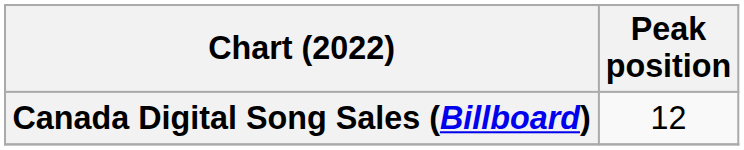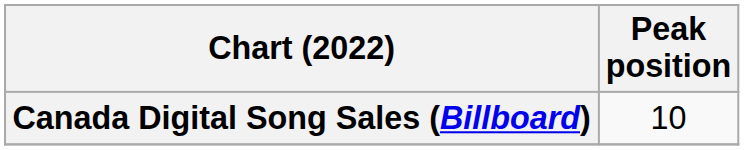Canada Digital Song Sales (Billboard) | Peak position: 12 -> 10
